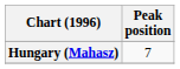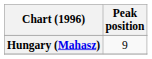Hungary (Mahasz) | Peak position: 7 -> 9
